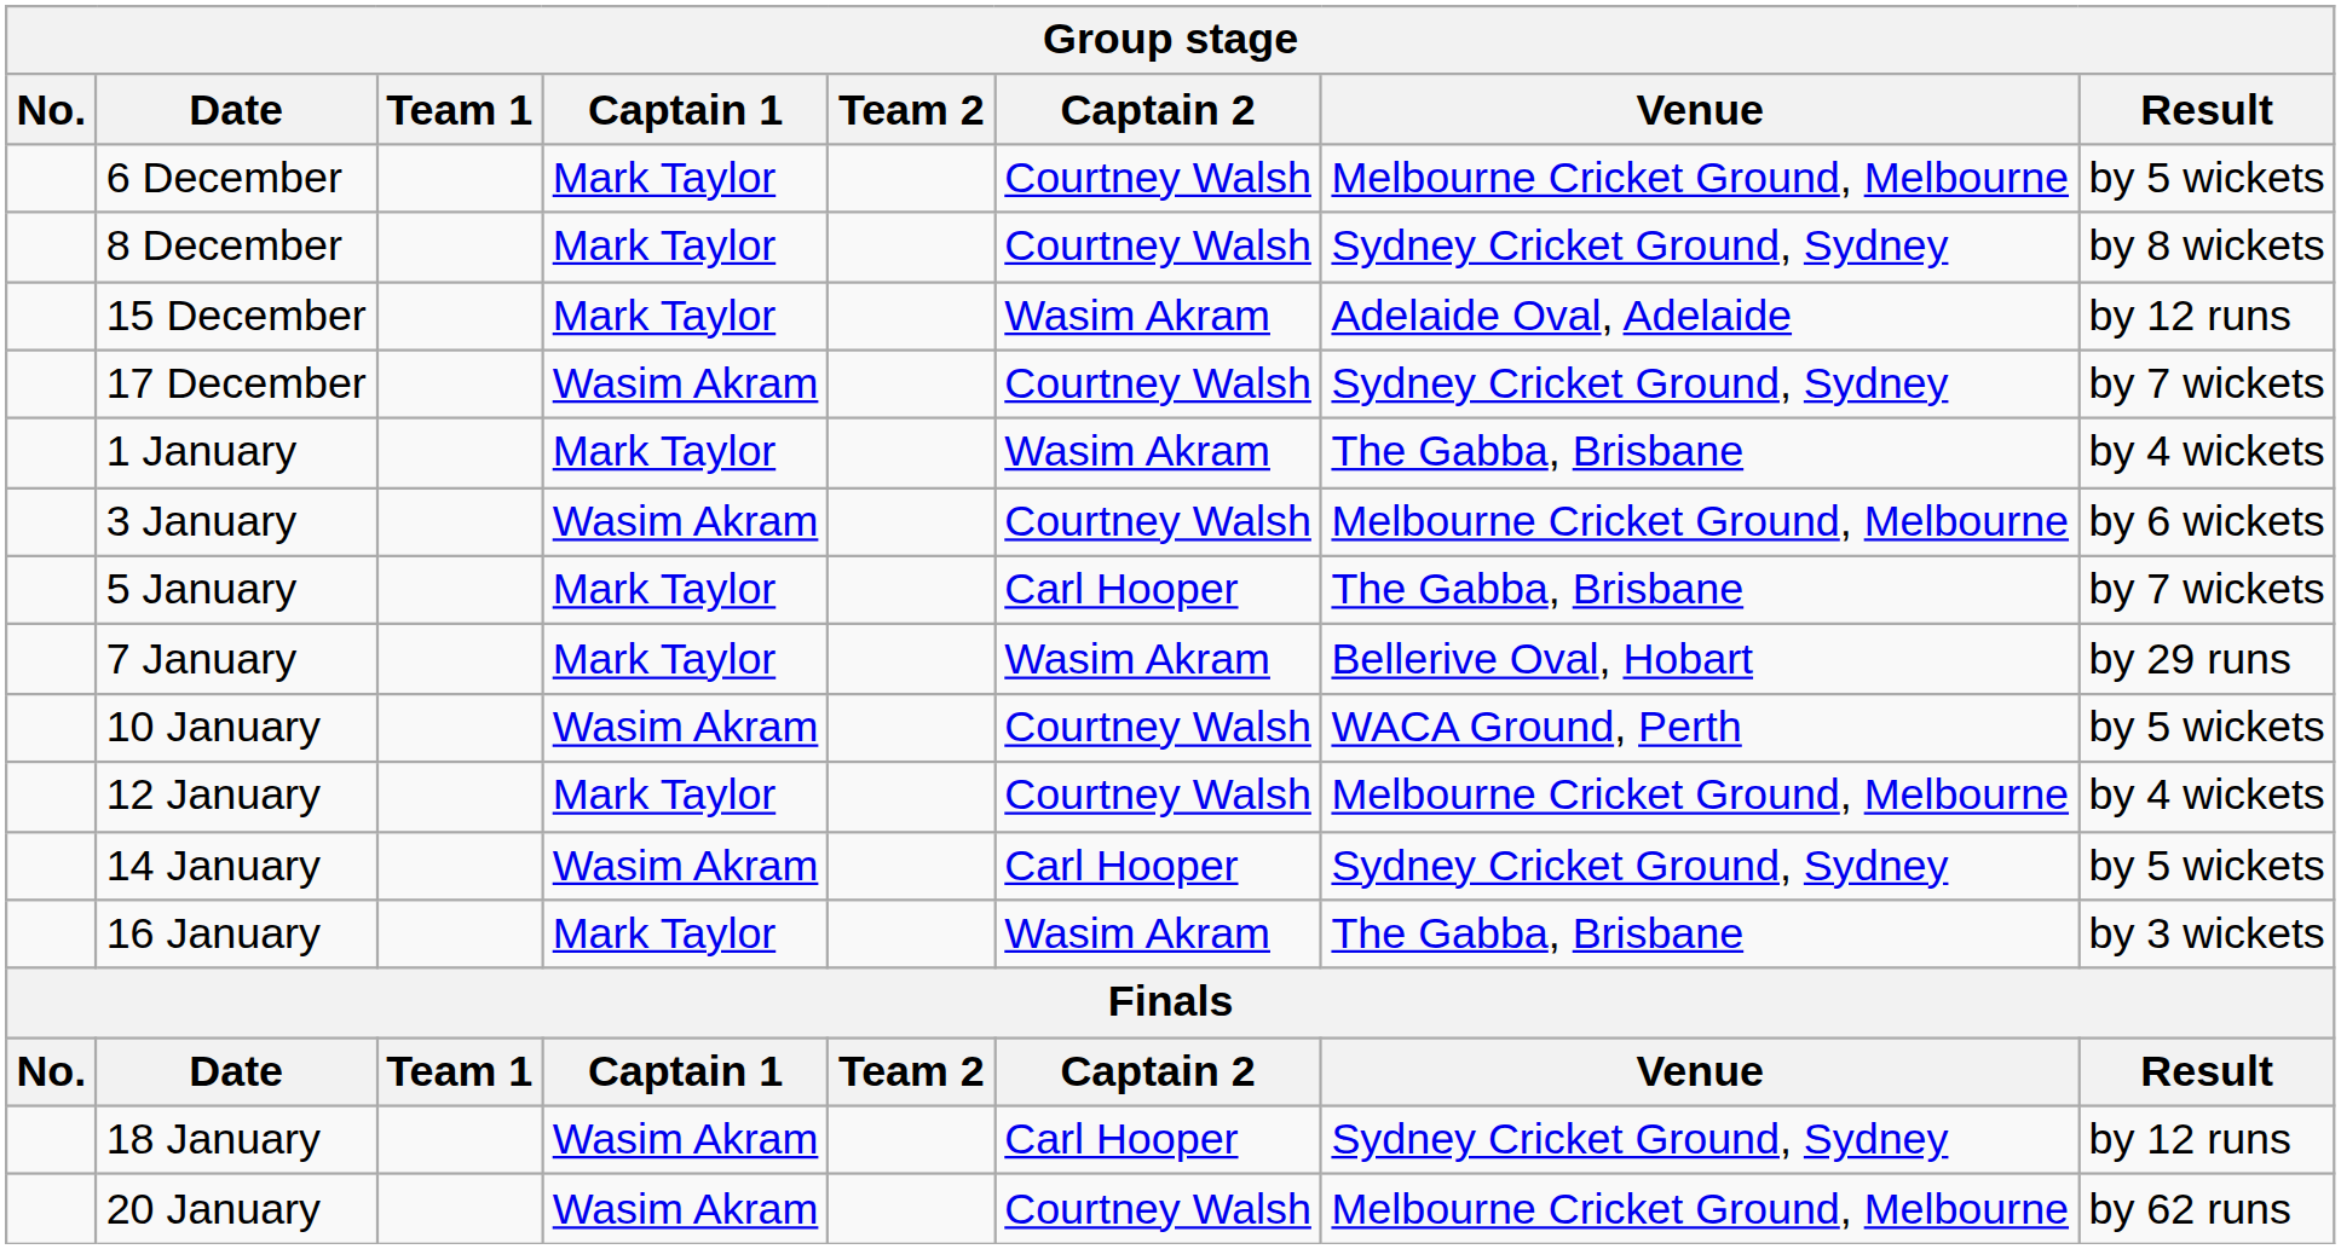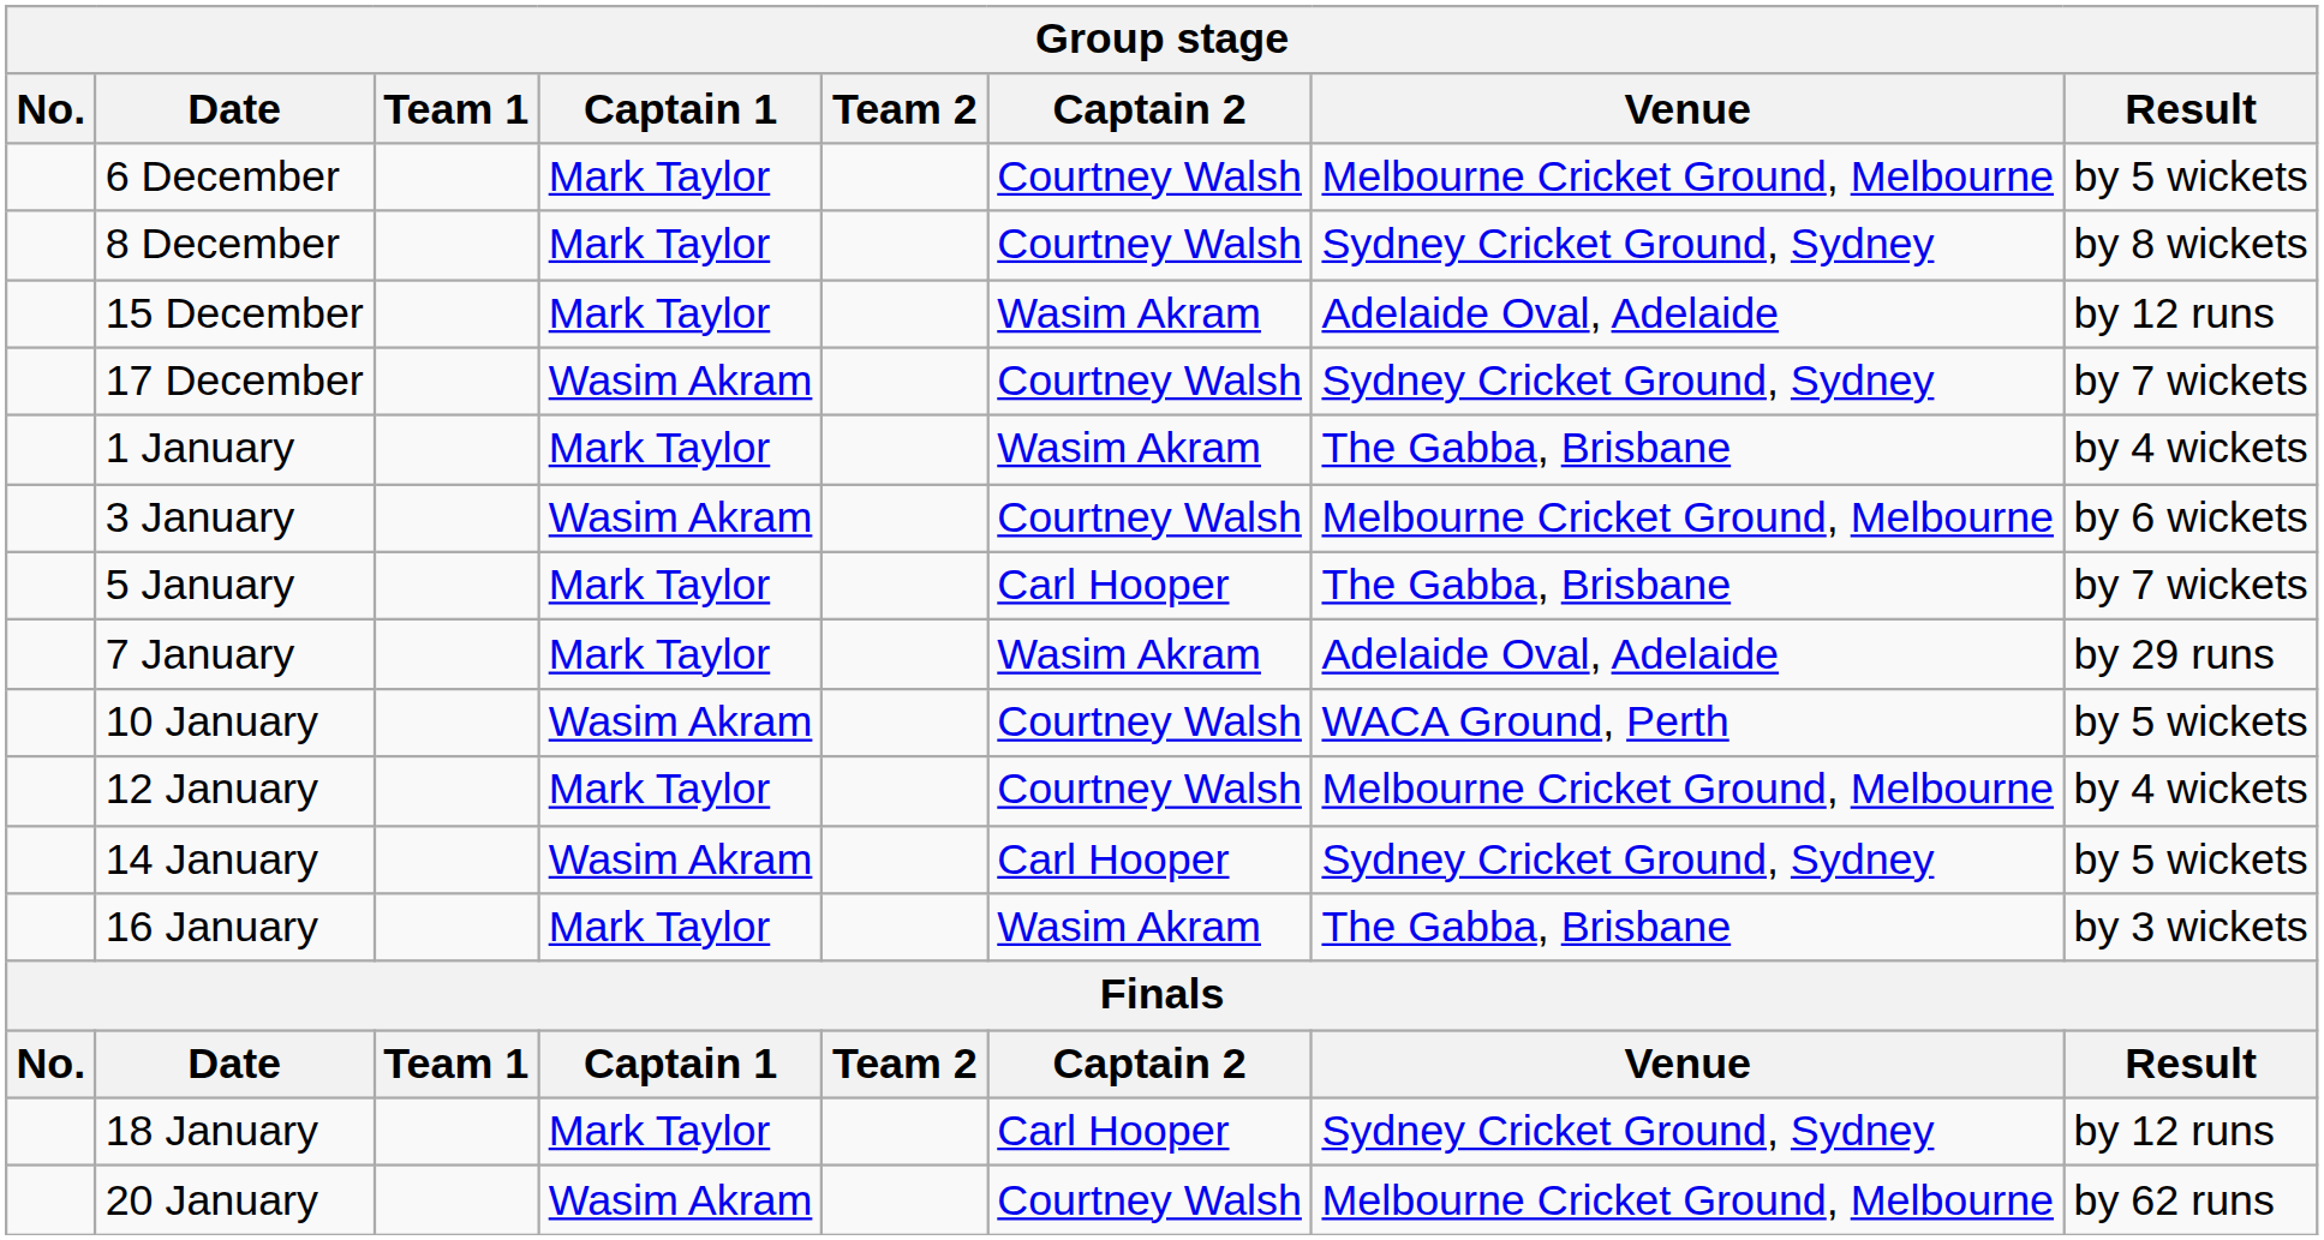7 January | Venue: Bellerive Oval, Hobart -> Adelaide Oval, Adelaide
18 January | Captain 1: Wasim Akram -> Mark Taylor
